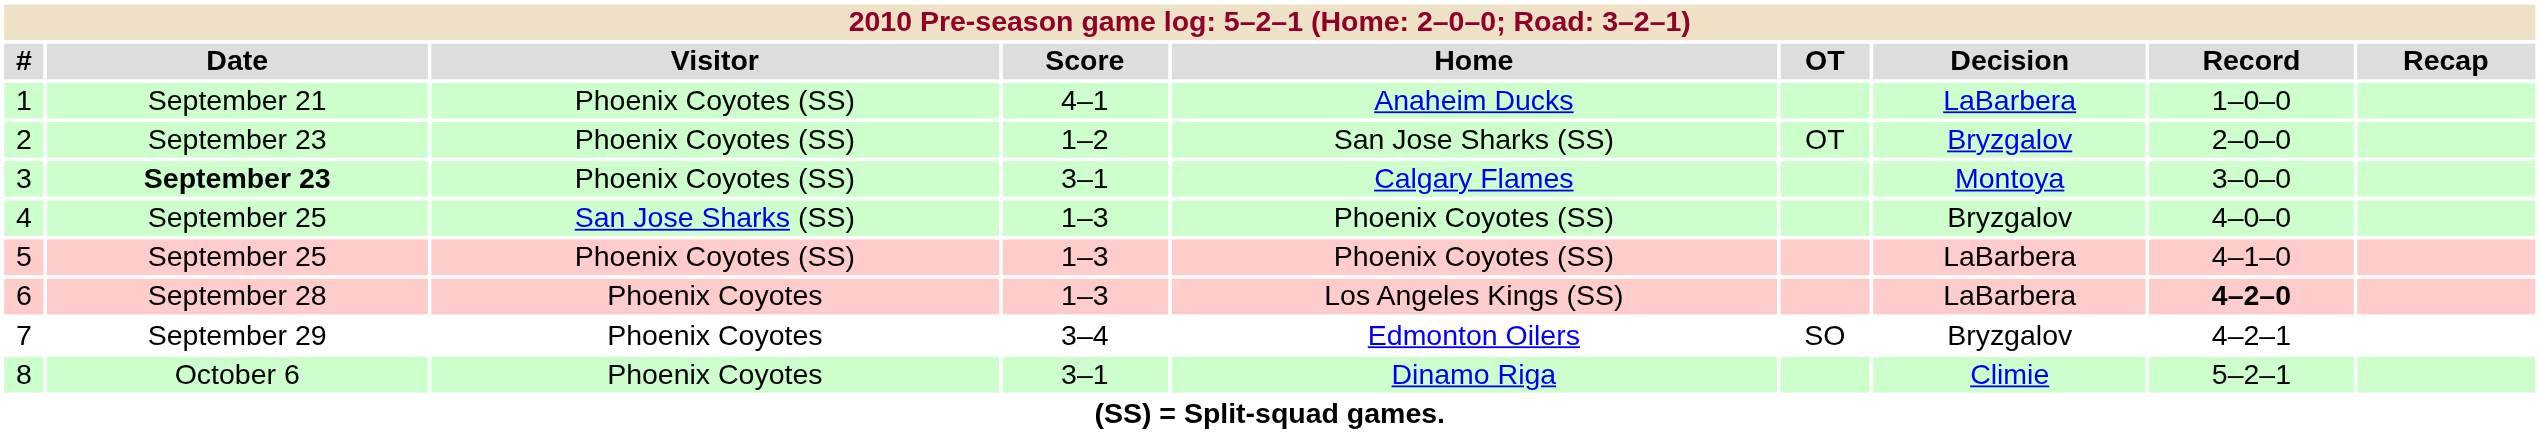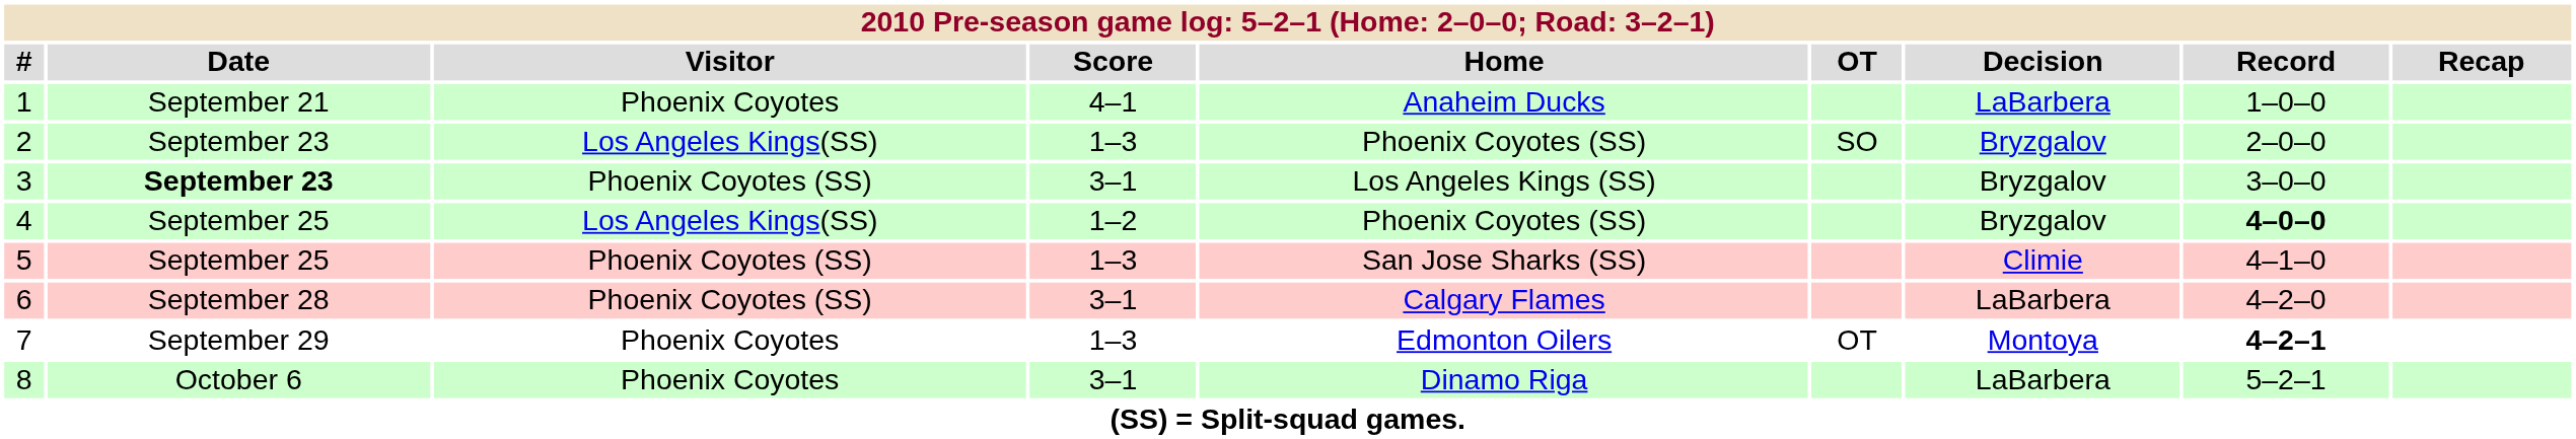1 | Visitor: Phoenix Coyotes (SS) -> Phoenix Coyotes
2 | Visitor: Phoenix Coyotes (SS) -> Los Angeles Kings(SS)
2 | Score: 1–2 -> 1–3
2 | Home: San Jose Sharks (SS) -> Phoenix Coyotes (SS)
2 | OT: OT -> SO
3 | Home: Calgary Flames -> Los Angeles Kings (SS)
3 | Decision: Montoya -> Bryzgalov
4 | Visitor: San Jose Sharks (SS) -> Los Angeles Kings(SS)
4 | Score: 1–3 -> 1–2
4 | Record: normal -> bold
5 | Home: Phoenix Coyotes (SS) -> San Jose Sharks (SS)
5 | Decision: LaBarbera -> Climie
6 | Visitor: Phoenix Coyotes -> Phoenix Coyotes (SS)
6 | Score: 1–3 -> 3–1
6 | Home: Los Angeles Kings (SS) -> Calgary Flames
6 | Record: bold -> normal
7 | Score: 3–4 -> 1–3
7 | OT: SO -> OT
7 | Decision: Bryzgalov -> Montoya
7 | Record: normal -> bold
8 | Decision: Climie -> LaBarbera
